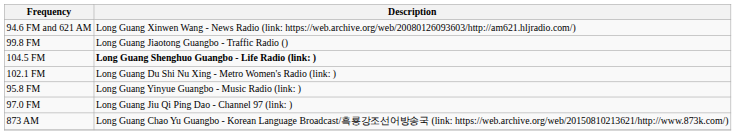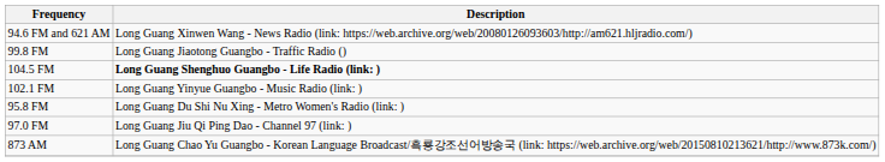102.1 FM | Description: Long Guang Du Shi Nu Xing - Metro Women's Radio (link: ) -> Long Guang Yinyue Guangbo - Music Radio (link: )
95.8 FM | Description: Long Guang Yinyue Guangbo - Music Radio (link: ) -> Long Guang Du Shi Nu Xing - Metro Women's Radio (link: )
